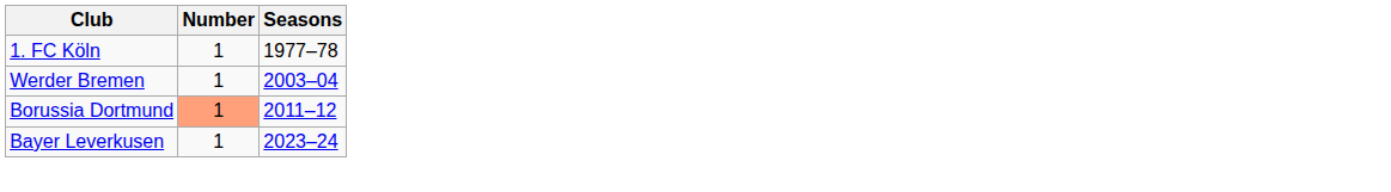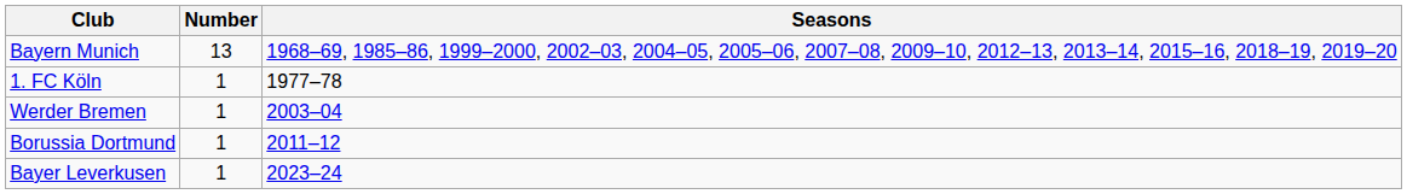+ row: Bayern Munich | 13 | 1968–69, 1985–86, 1999–2000, 2002–03, 2004–05, 2005–06, 2007–08, 2009–10, 2012–13, 2013–14, 2015–16, 2018–19, 2019–20
Borussia Dortmund | Number: lightsalmon background -> no background
